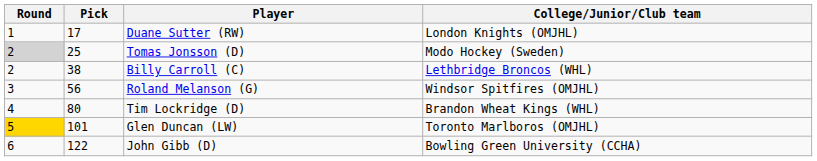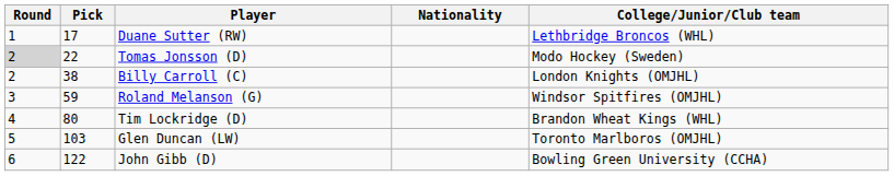+ column: Nationality
Duane Sutter (RW) | College/Junior/Club team: London Knights (OMJHL) -> Lethbridge Broncos (WHL)
Tomas Jonsson (D) | Pick: 25 -> 22
Billy Carroll (C) | College/Junior/Club team: Lethbridge Broncos (WHL) -> London Knights (OMJHL)
Roland Melanson (G) | Pick: 56 -> 59
Glen Duncan (LW) | Round: gold background -> no background
Glen Duncan (LW) | Pick: 101 -> 103
